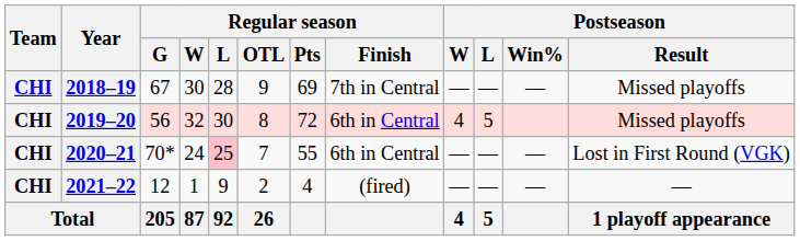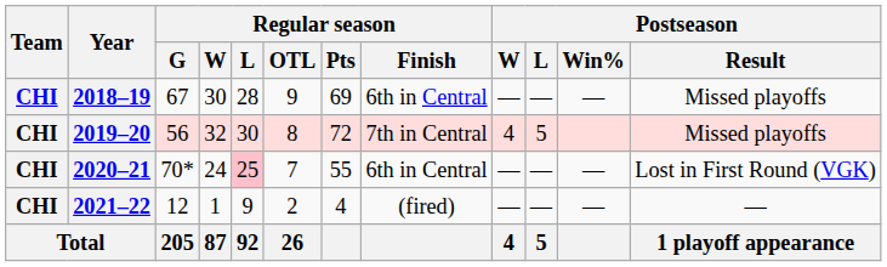2018–19 | Regular season / Finish: 7th in Central -> 6th in Central
2019–20 | Regular season / Finish: 6th in Central -> 7th in Central
